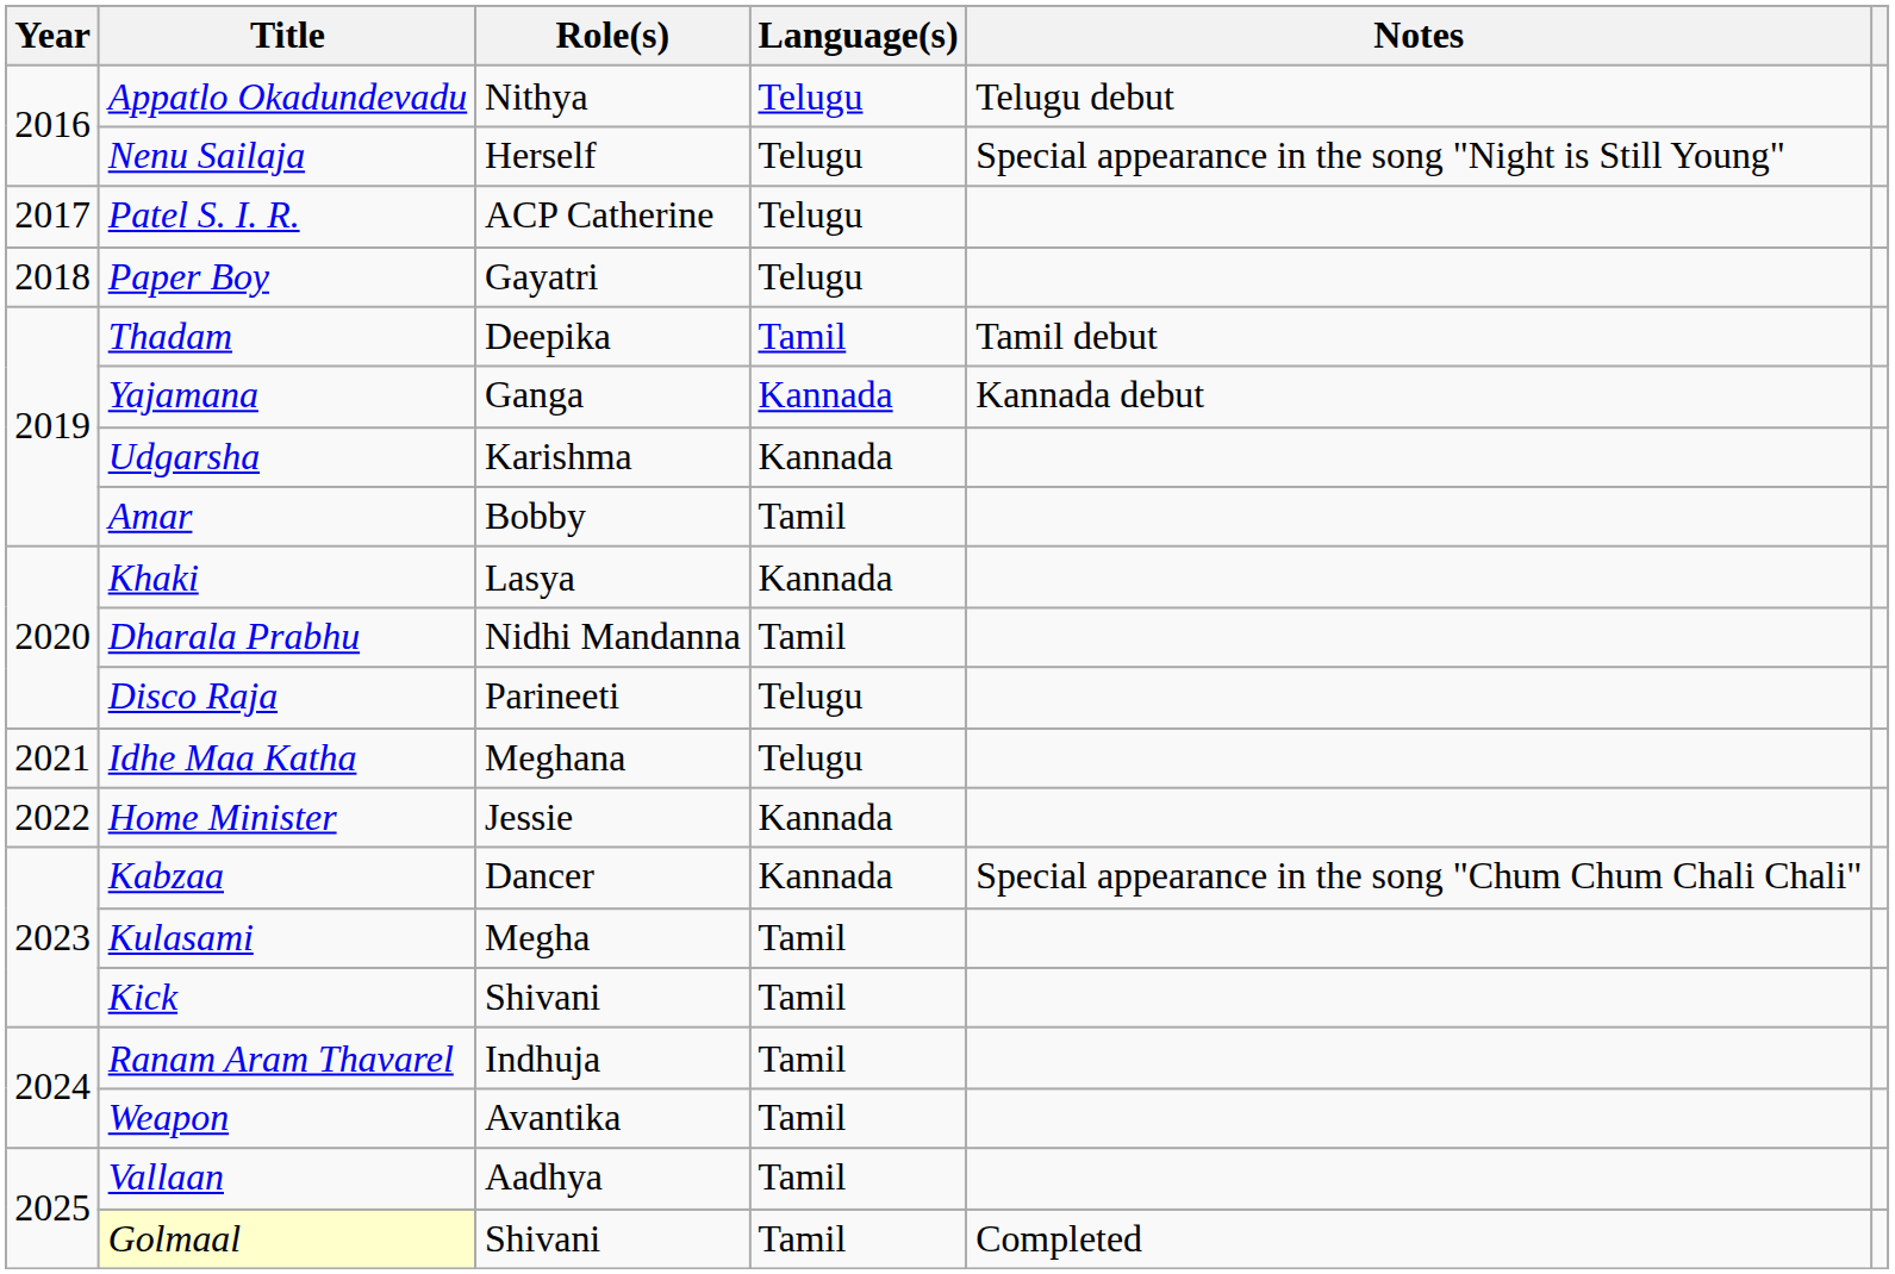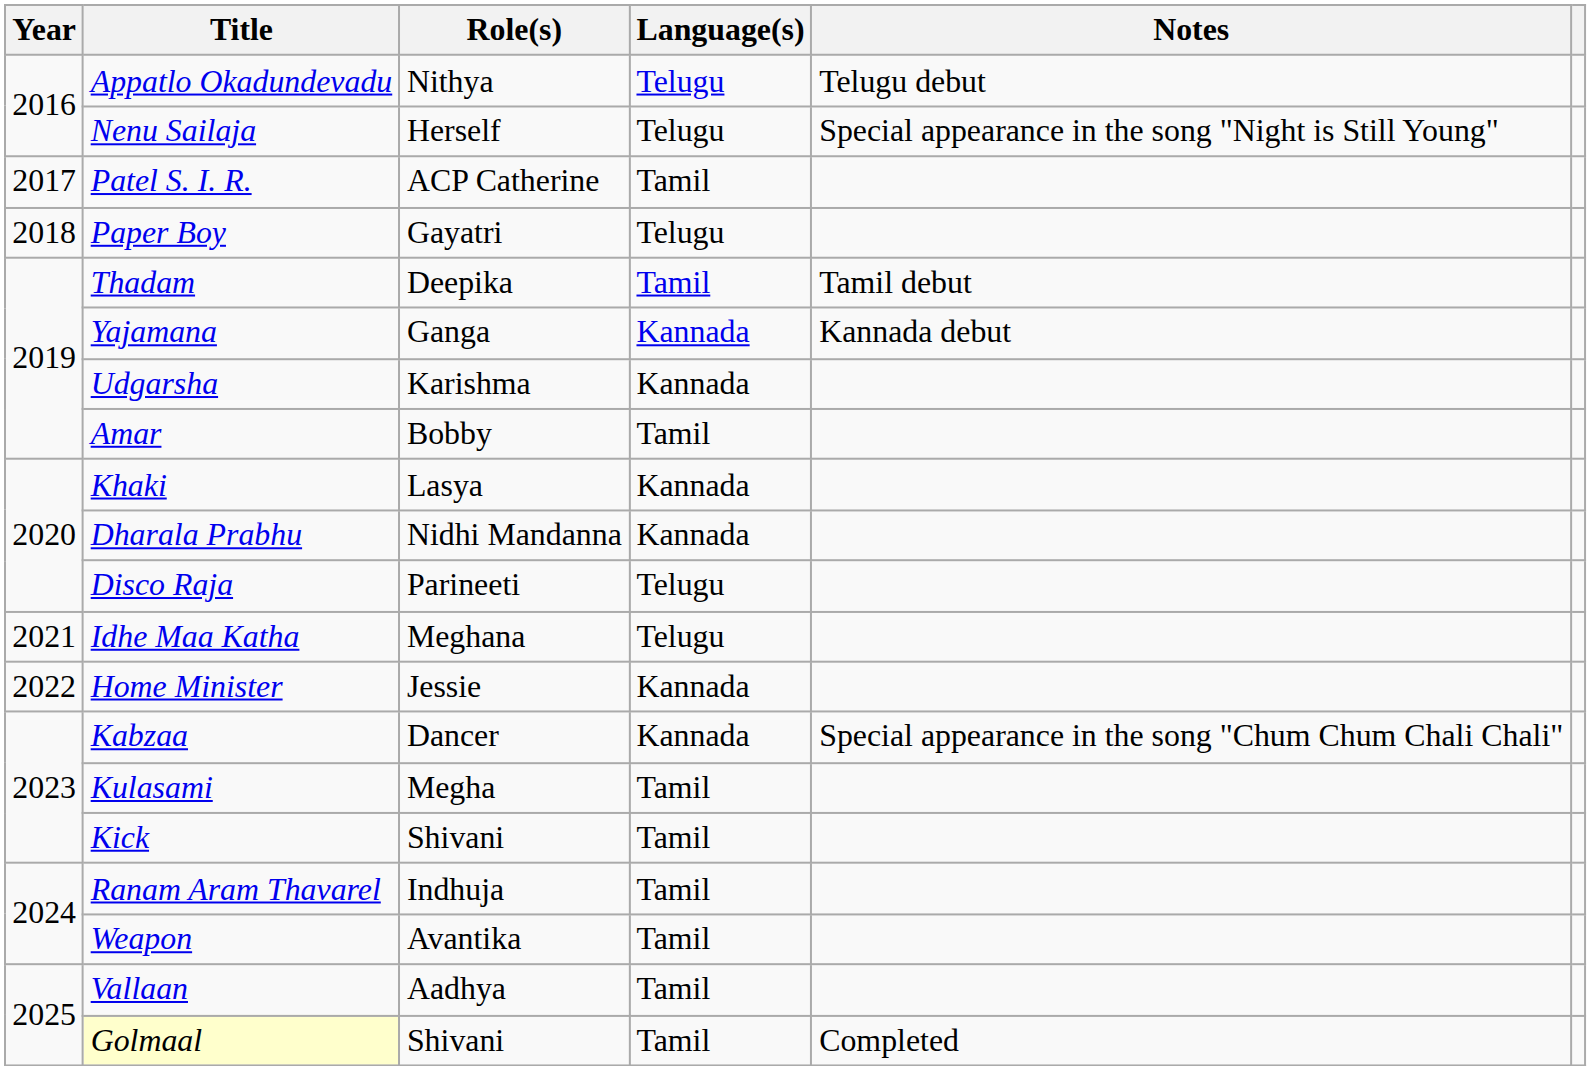Patel S. I. R. | Language(s): Telugu -> Tamil
Dharala Prabhu | Language(s): Tamil -> Kannada
